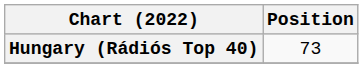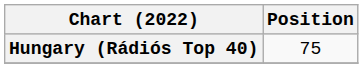Hungary (Rádiós Top 40) | Position: 73 -> 75
